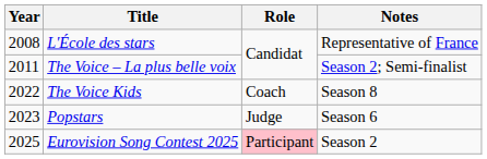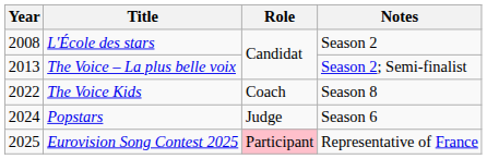L'École des stars | Notes: Representative of France -> Season 2
The Voice – La plus belle voix | Year: 2011 -> 2013
Popstars | Year: 2023 -> 2024
Eurovision Song Contest 2025 | Notes: Season 2 -> Representative of France
